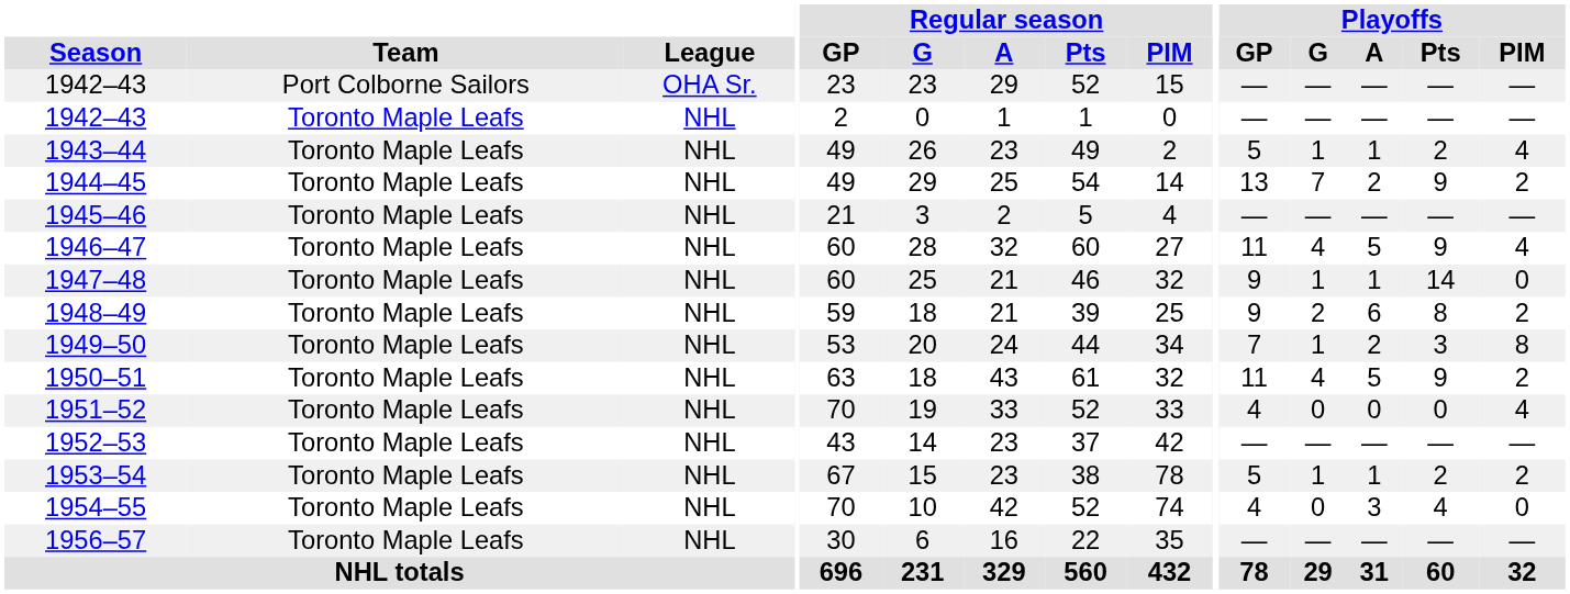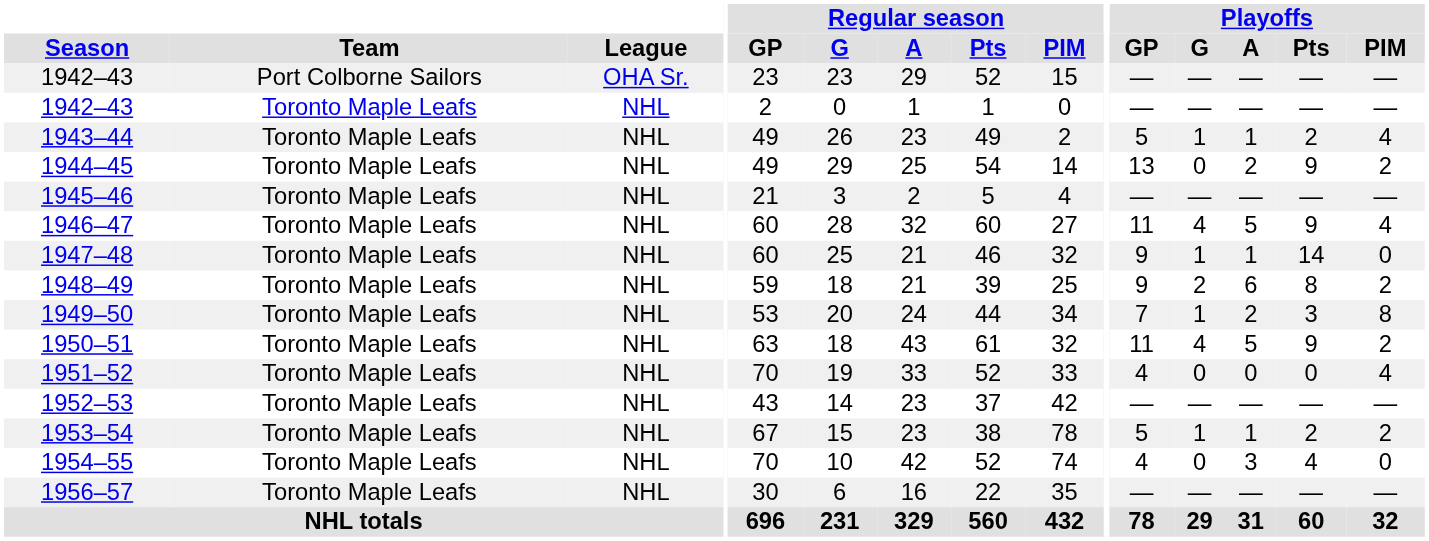1944–45 | Playoffs / G: 7 -> 0
